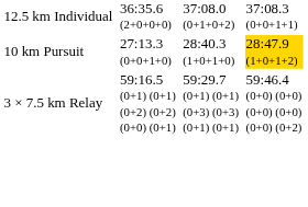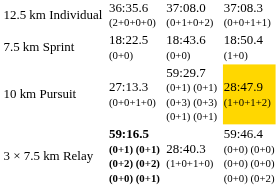+ row: 7.5 km Sprint | 18:22.5 (0+0) | 18:43.6 (0+0) | 18:50.4 (1+0)
10 km Pursuit | column 5: 28:40.3 (1+0+1+0) -> 59:29.7 (0+1) (0+1) (0+3) (0+3) (0+1) (0+1)
3 × 7.5 km Relay | column 3: normal -> bold
3 × 7.5 km Relay | column 5: 59:29.7 (0+1) (0+1) (0+3) (0+3) (0+1) (0+1) -> 28:40.3 (1+0+1+0)
